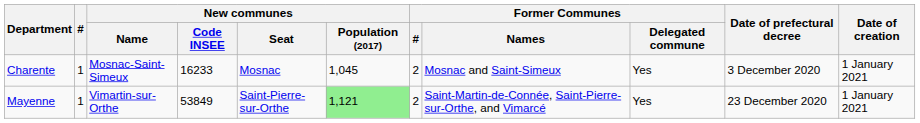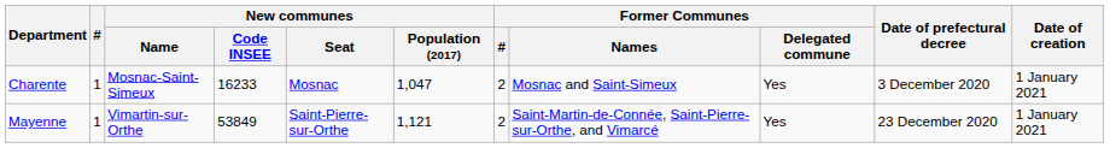Charente | New communes / Population (2017): 1,045 -> 1,047
Mayenne | New communes / Population (2017): lightgreen background -> no background
